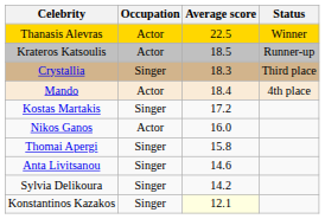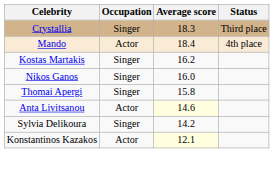- row: Thanasis Alevras | Actor | 22.5 | Winner
- row: Krateros Katsoulis | Actor | 18.5 | Runner-up
Kostas Martakis | Average score: 17.2 -> 16.2
Nikos Ganos | Occupation: Actor -> Singer
Anta Livitsanou | Occupation: Singer -> Actor
Anta Livitsanou | Average score: no background -> lightyellow background
Konstantinos Kazakos | Occupation: Singer -> Actor
